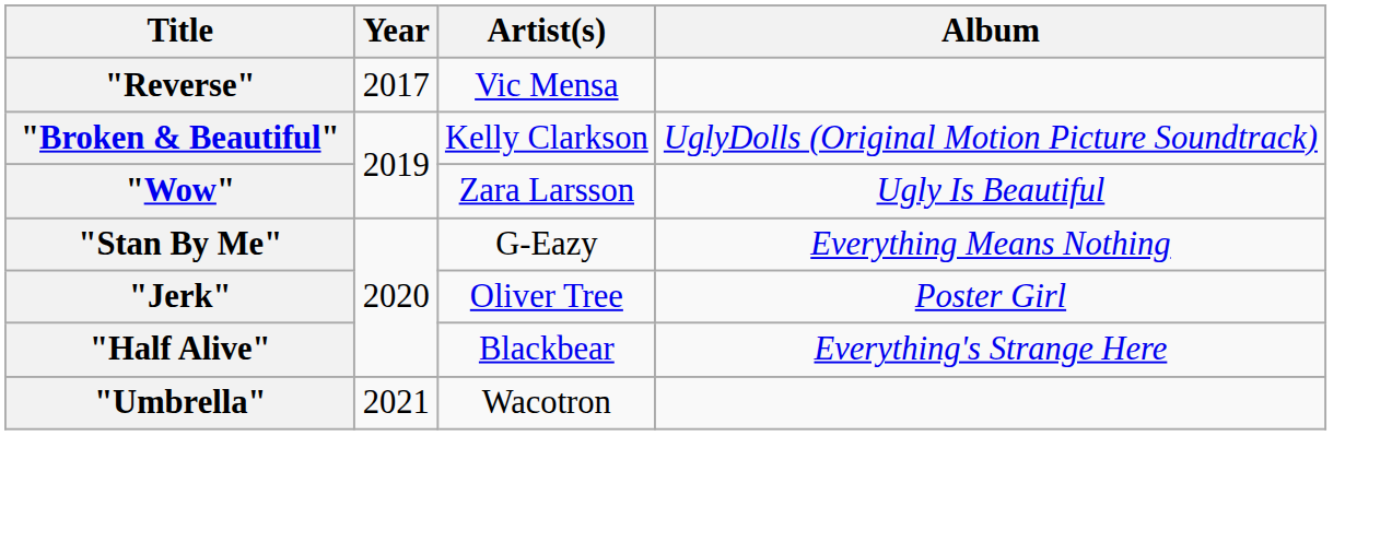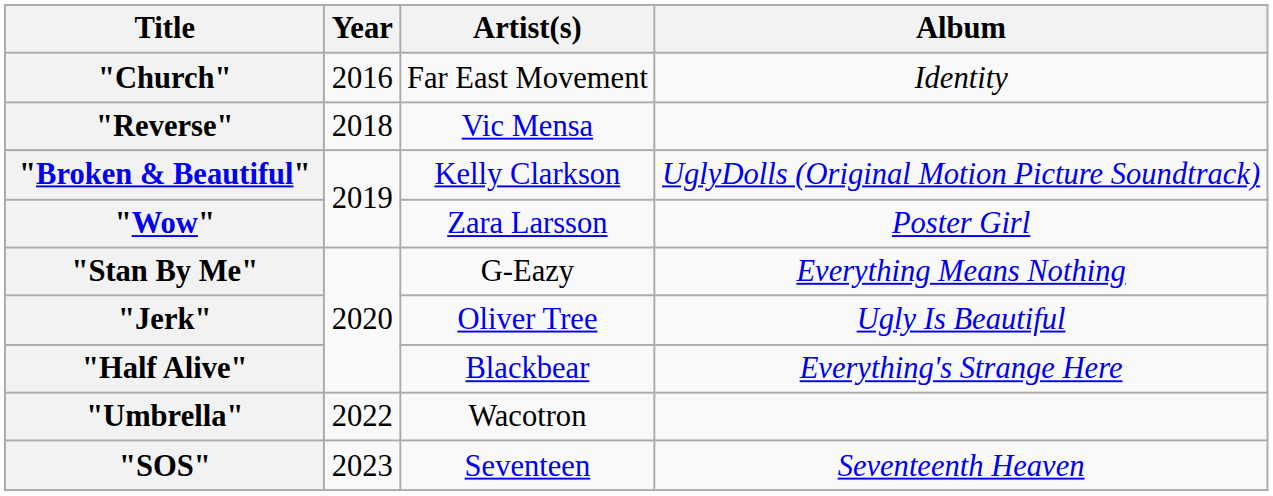+ row: "Church" | 2016 | Far East Movement | Identity
"Reverse" | Year: 2017 -> 2018
"Wow" | Album: Ugly Is Beautiful -> Poster Girl
"Jerk" | Album: Poster Girl -> Ugly Is Beautiful
"Umbrella" | Year: 2021 -> 2022
+ row: "SOS" | 2023 | Seventeen | Seventeenth Heaven
